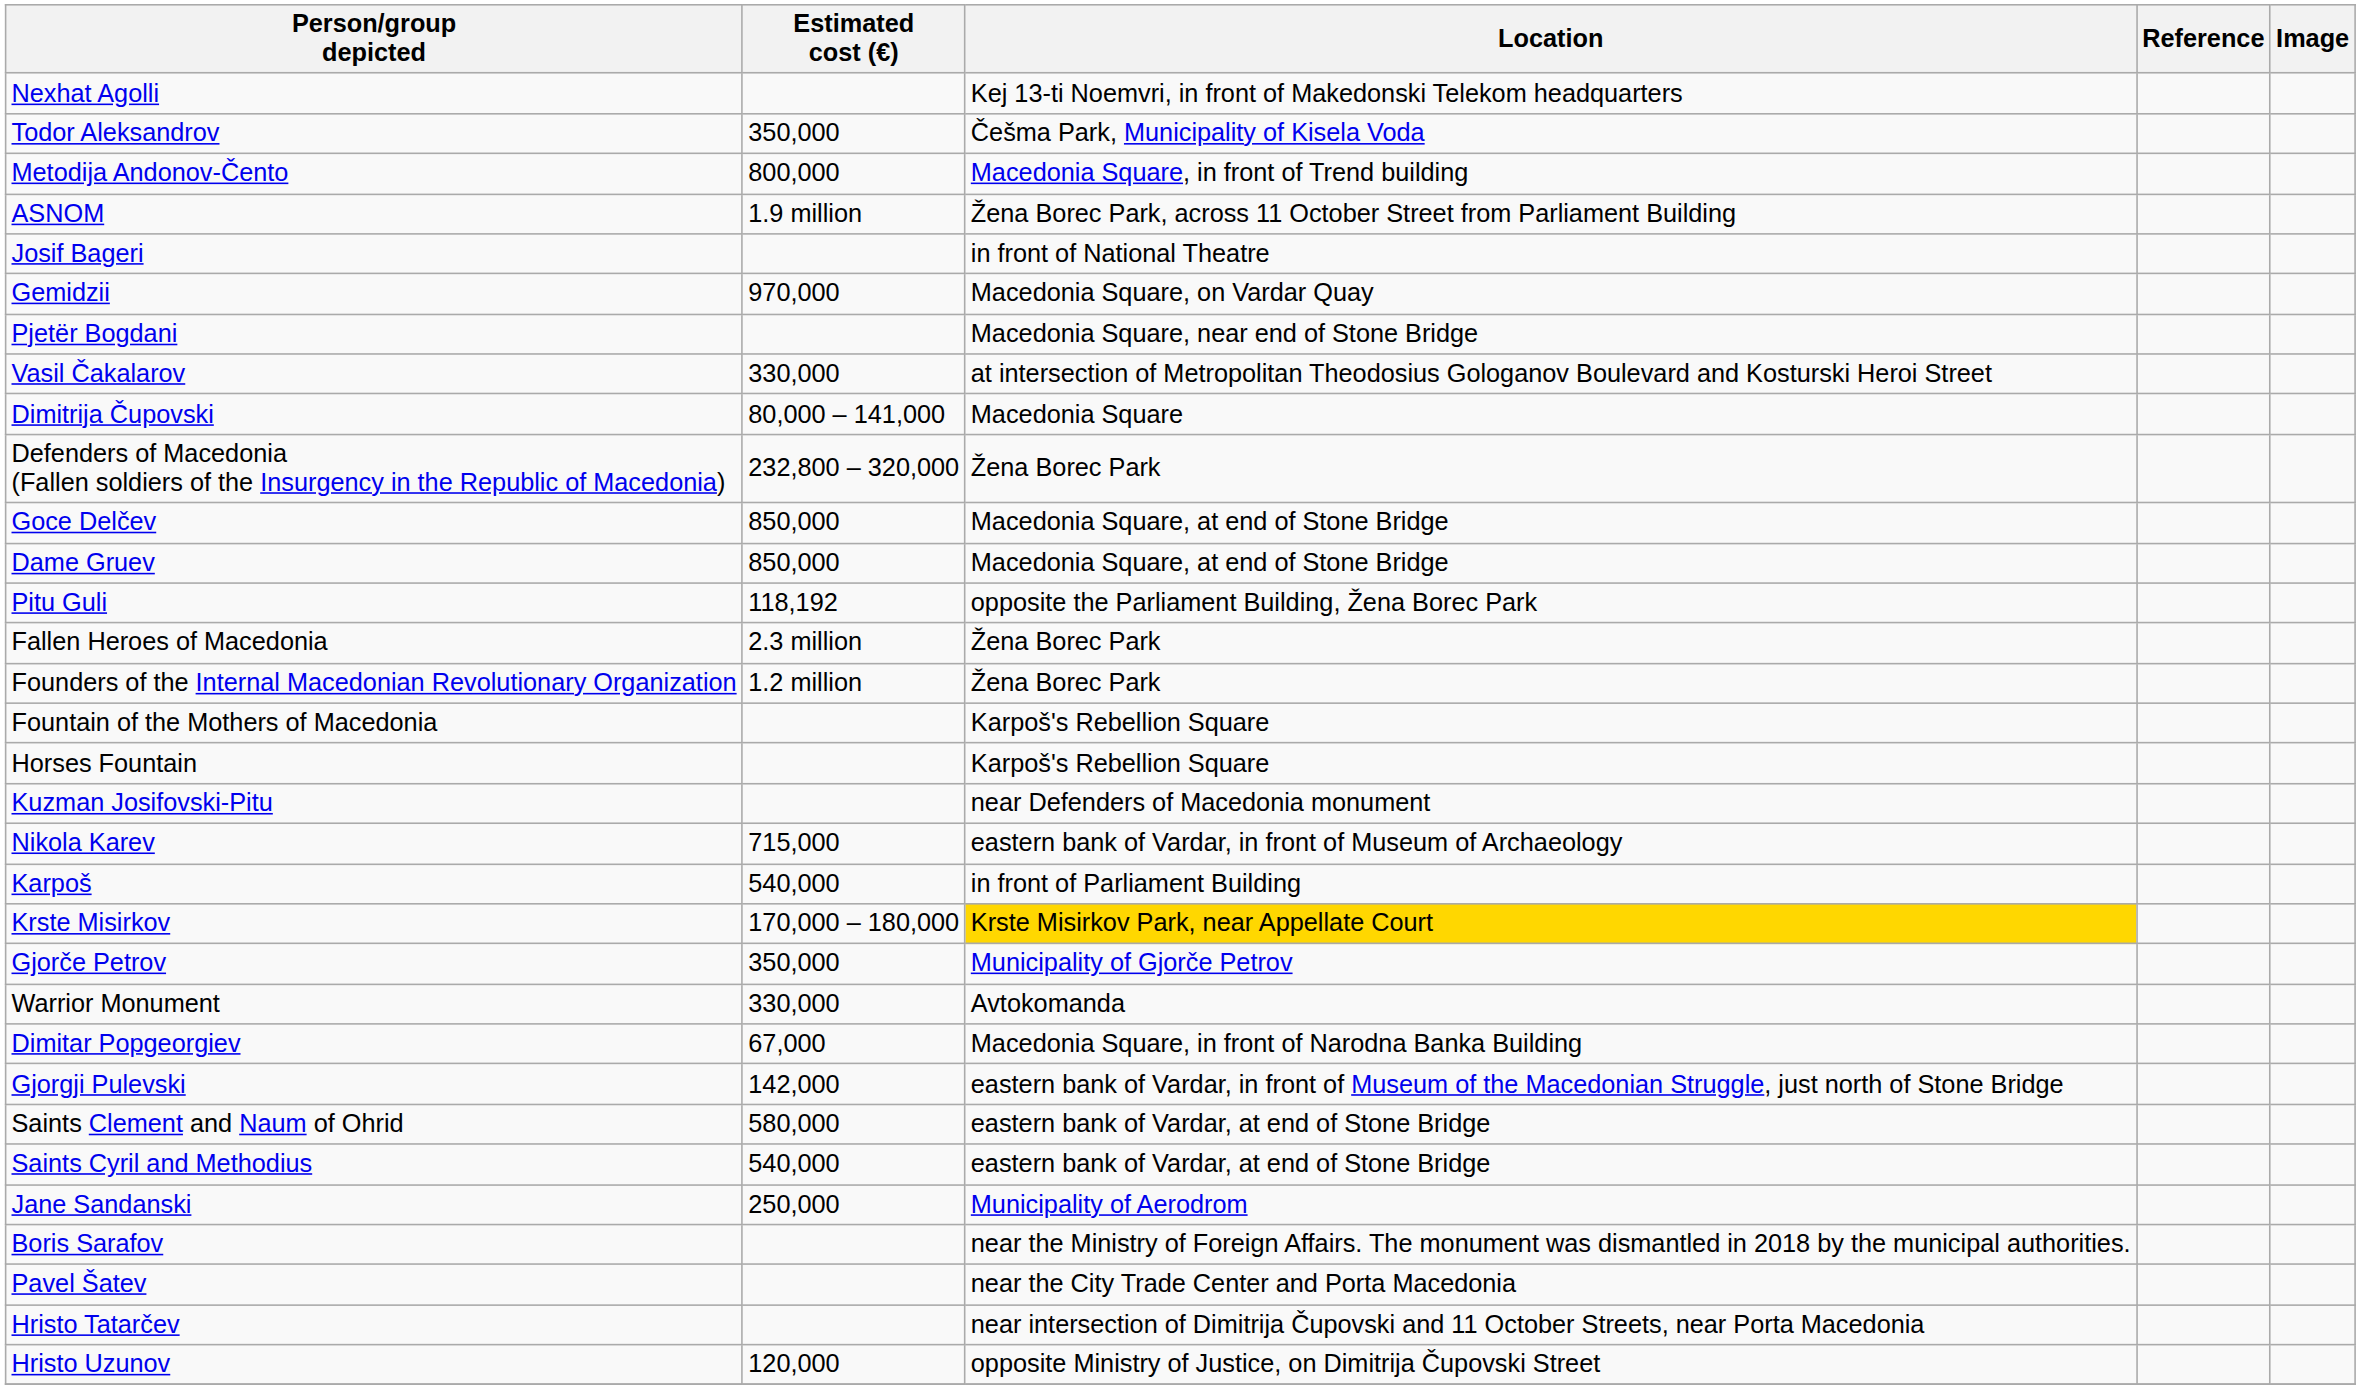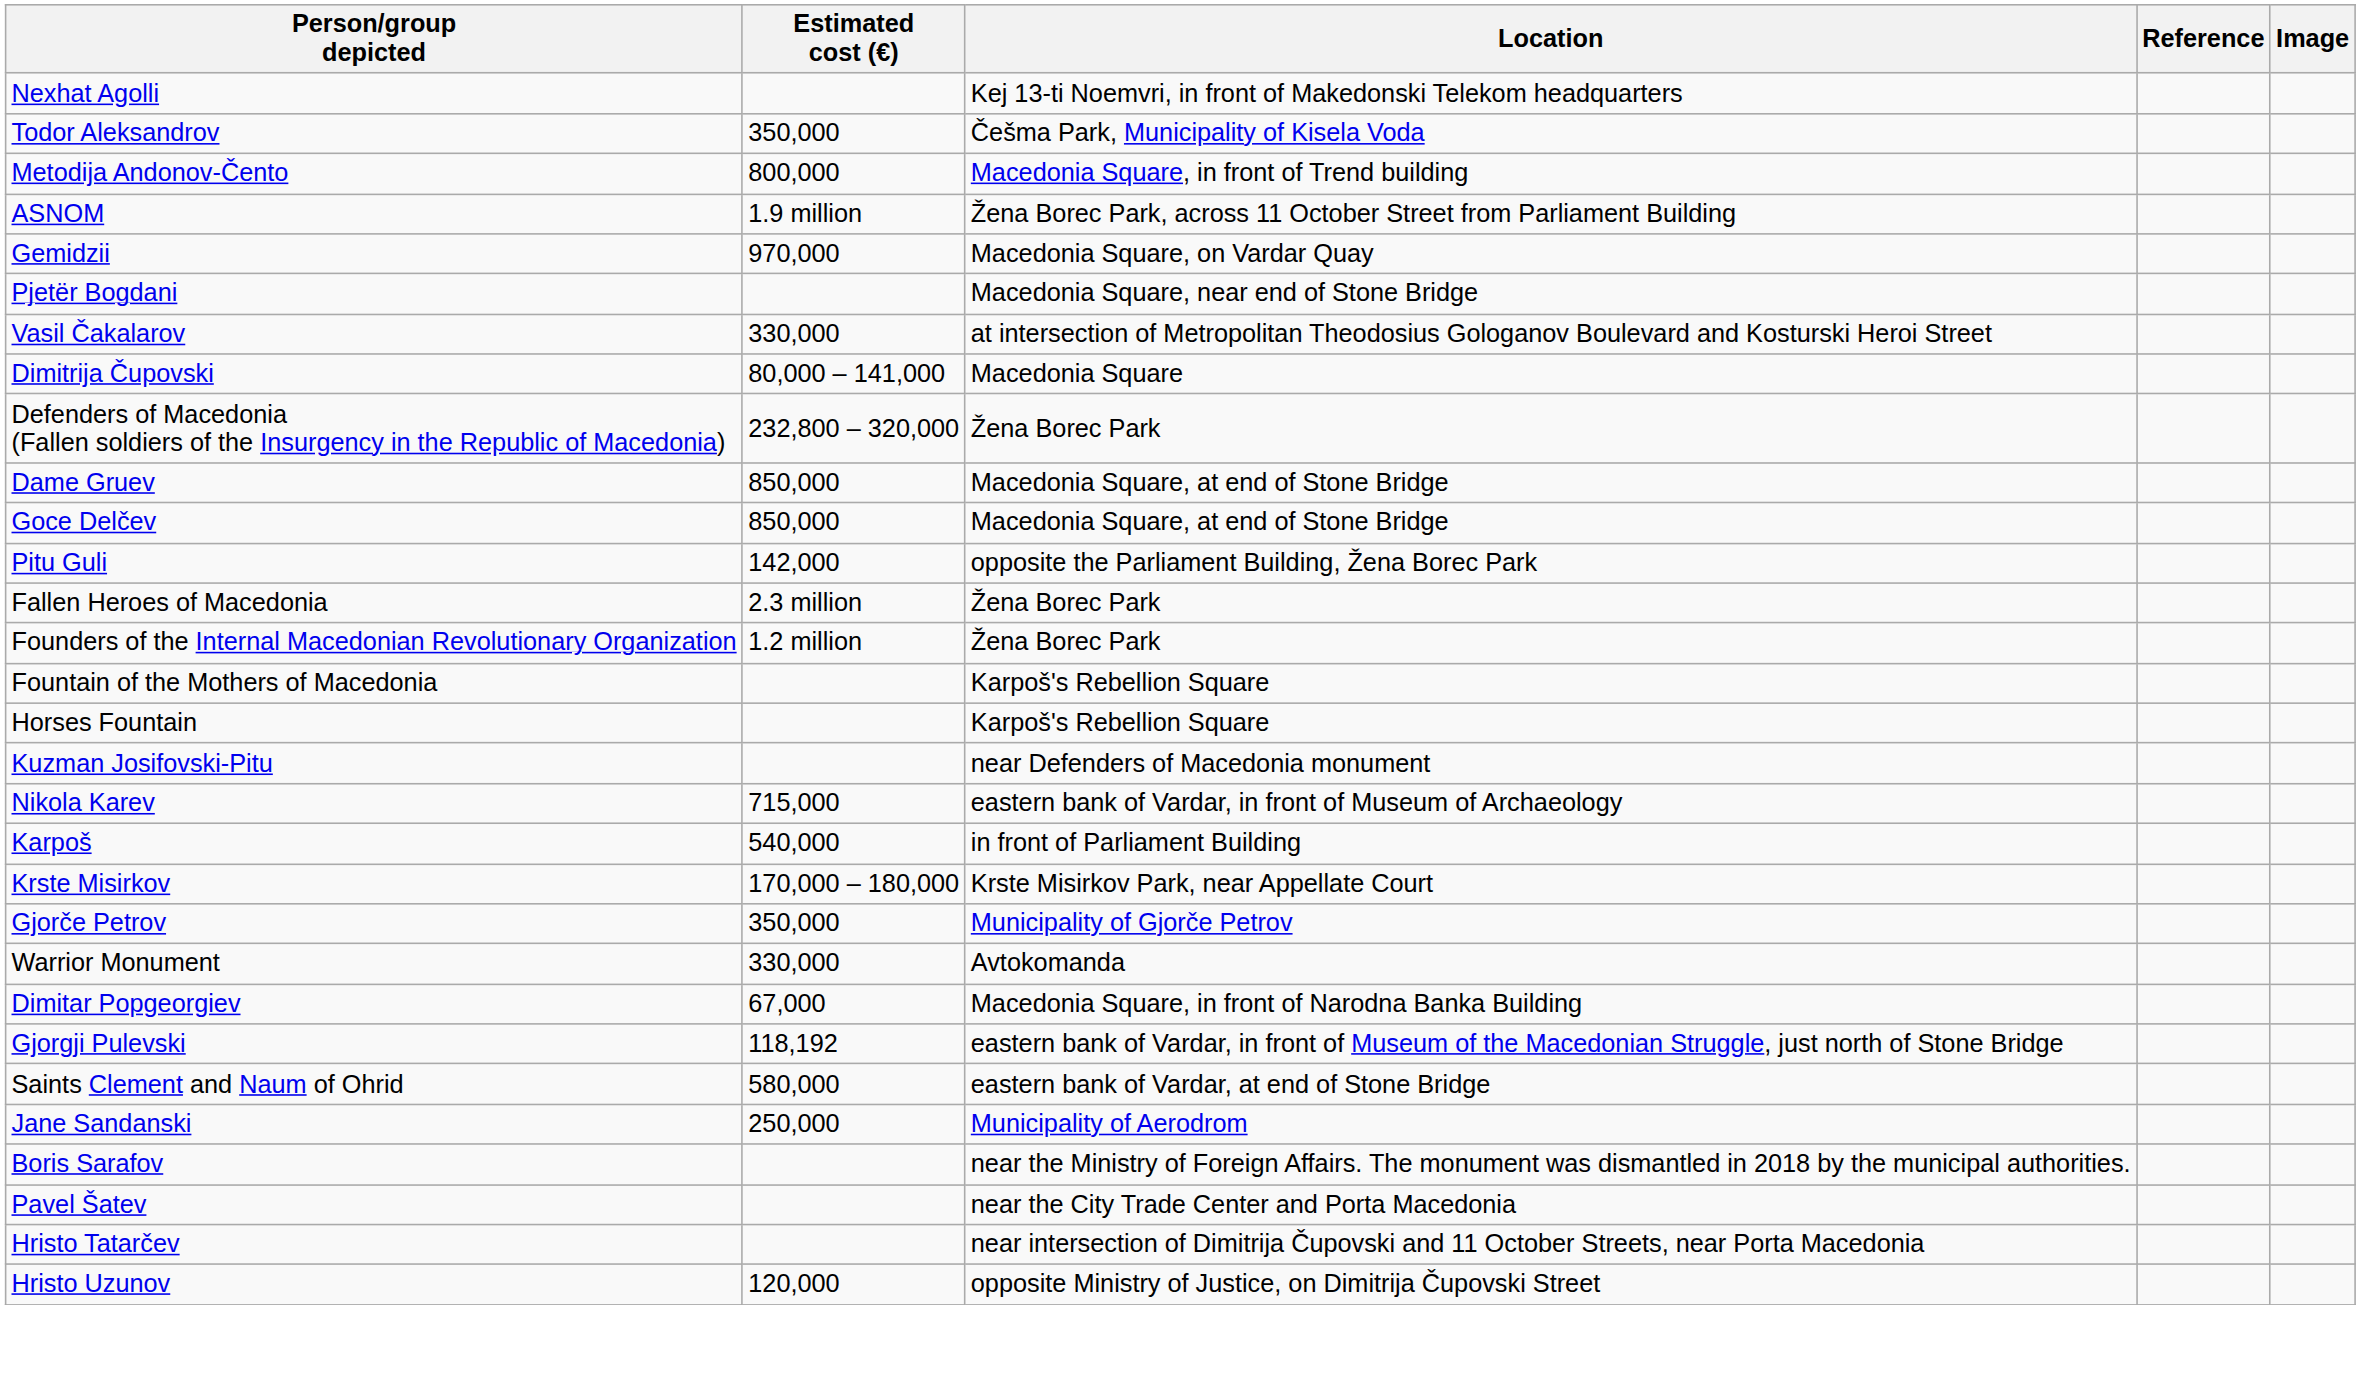- row: Josif Bageri | in front of National Theatre
rows swapped: Goce Delčev <-> Dame Gruev
Pitu Guli | Estimated cost (€): 118,192 -> 142,000
Krste Misirkov | Location: gold background -> no background
Gjorgji Pulevski | Estimated cost (€): 142,000 -> 118,192
- row: Saints Cyril and Methodius | 540,000 | eastern bank of Vardar, at end of Stone Bridge
